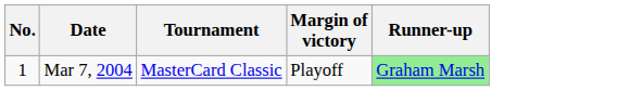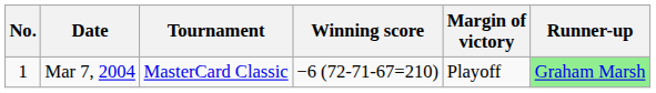+ column: Winning score | −6 (72-71-67=210)
